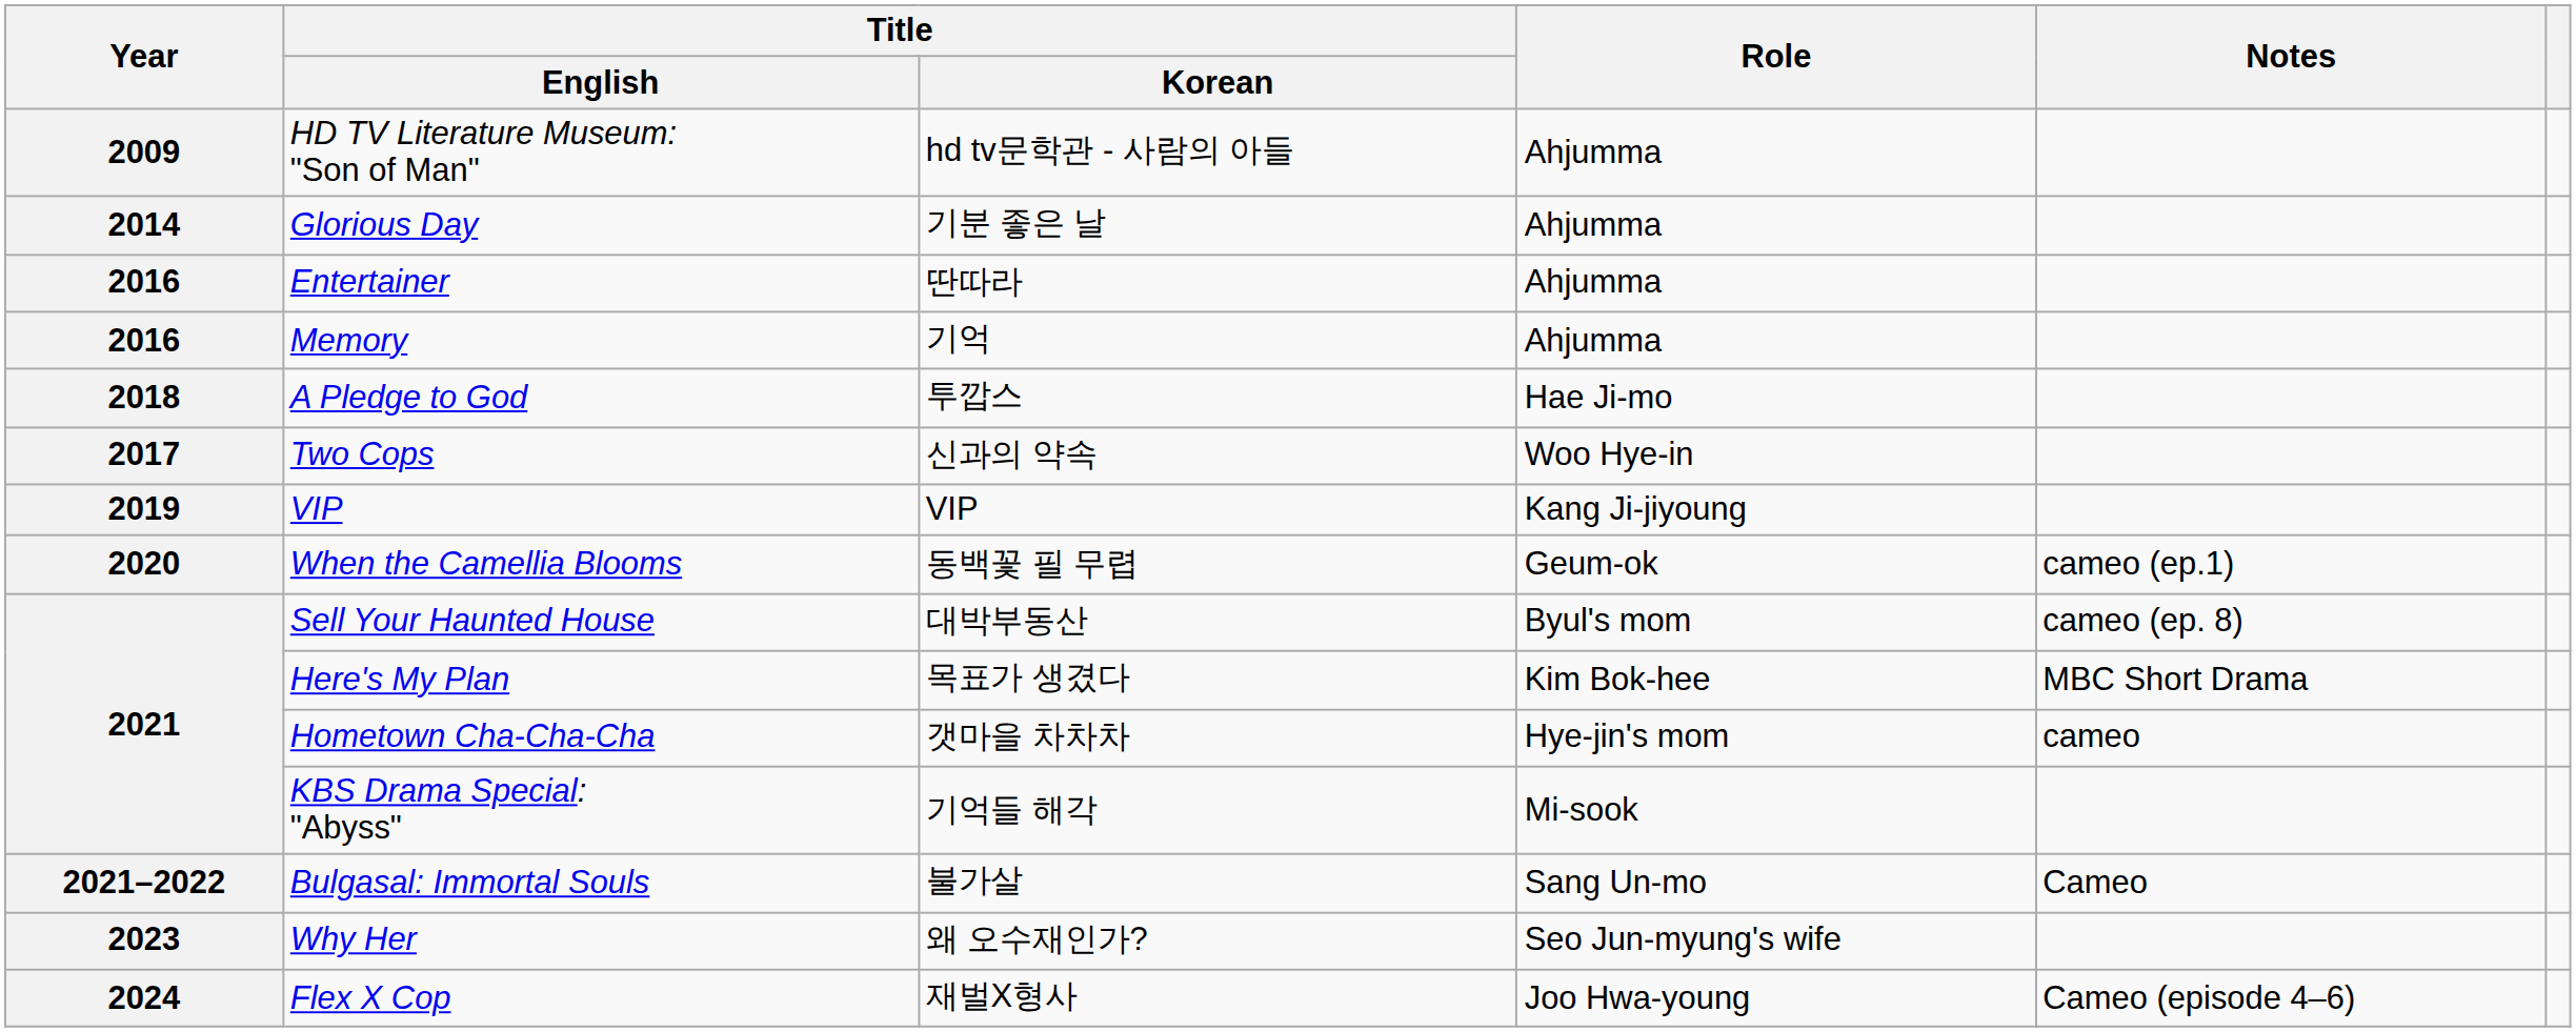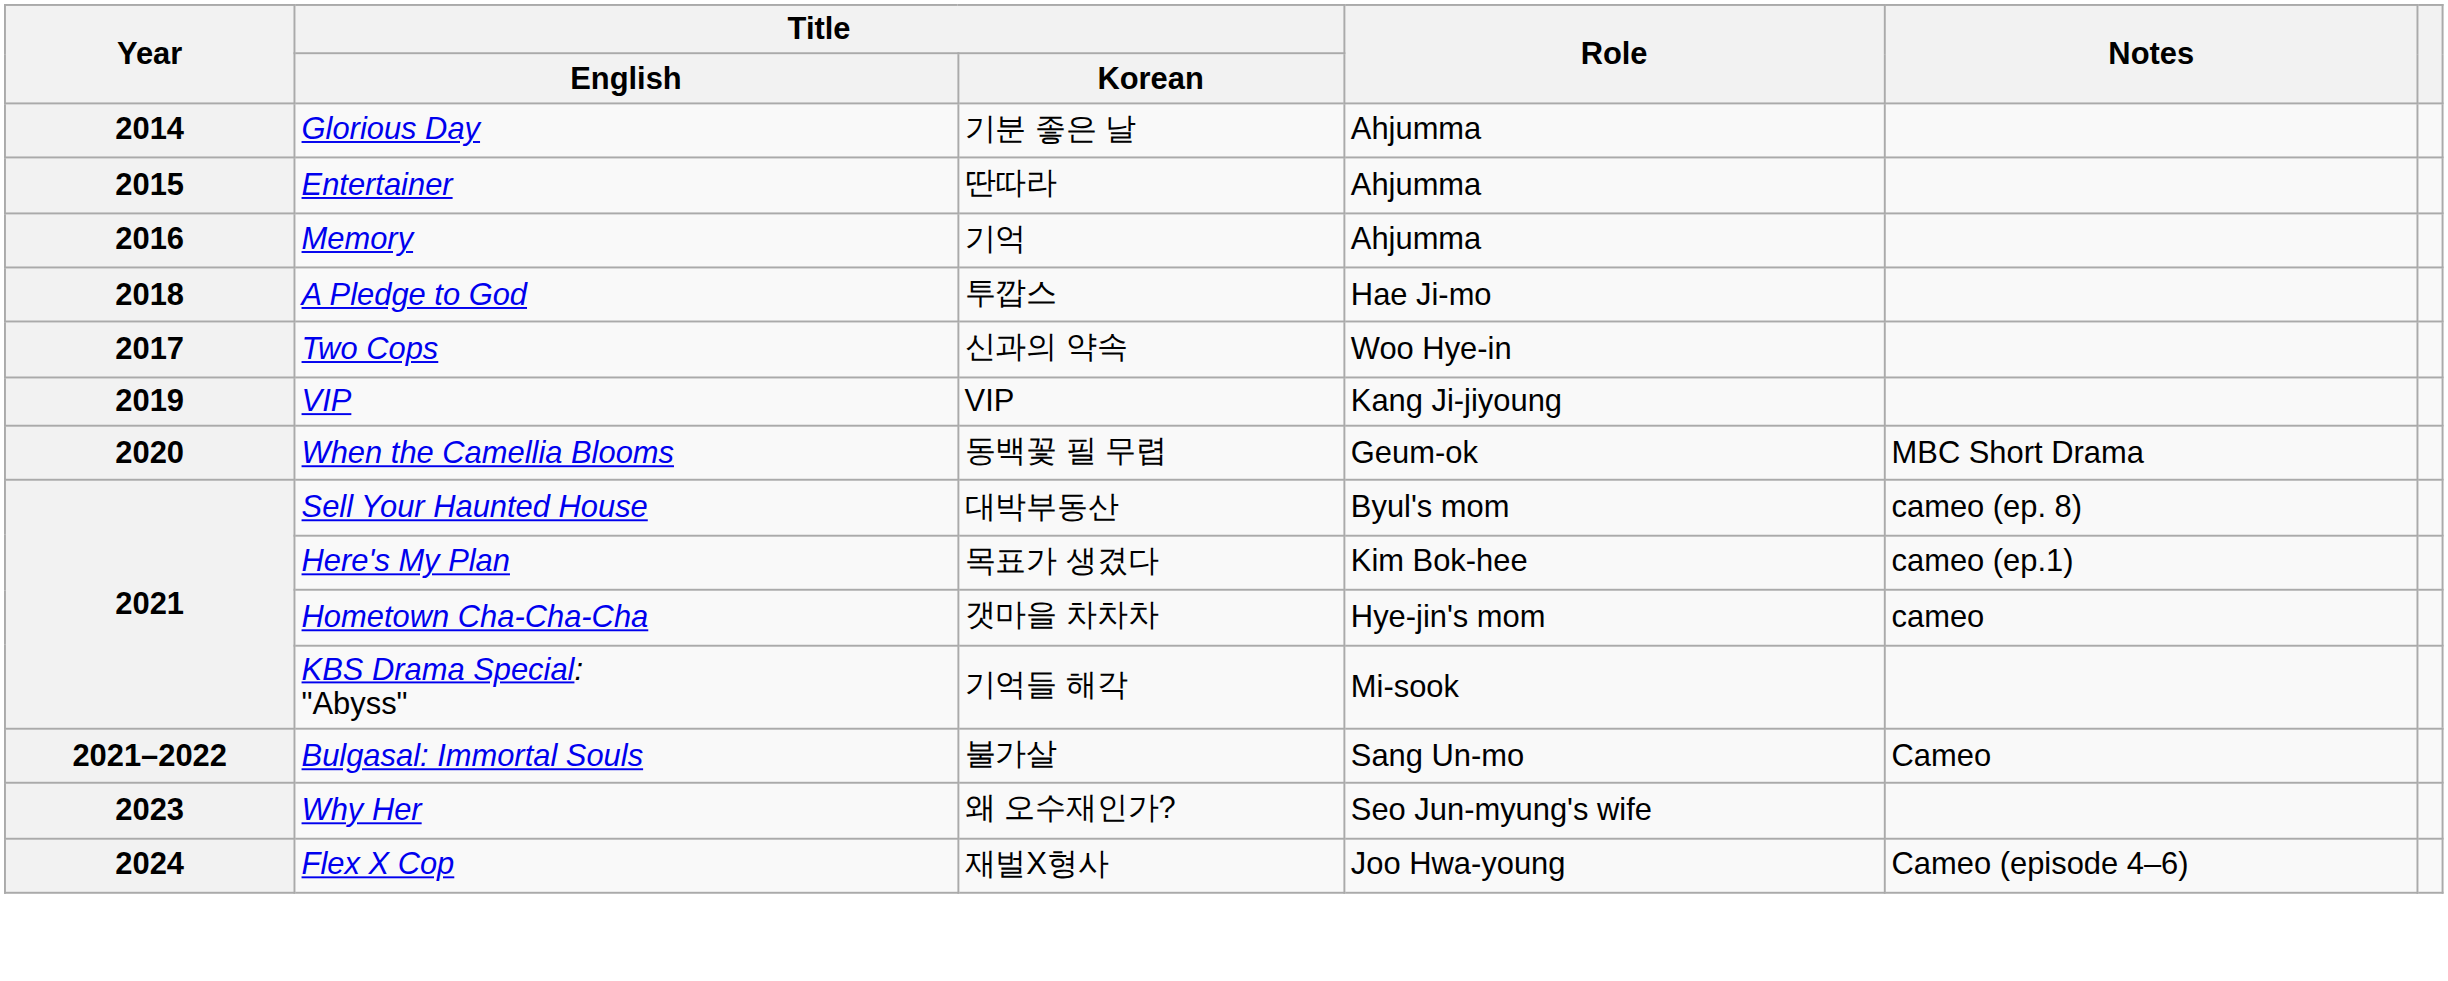- row: 2009 | HD TV Literature Museum: "Son of Man" | hd tv문학관 - 사람의 아들 | Ahjumma
Entertainer | Year: 2016 -> 2015
When the Camellia Blooms | Notes: cameo (ep.1) -> MBC Short Drama
Here's My Plan | Notes: MBC Short Drama -> cameo (ep.1)
